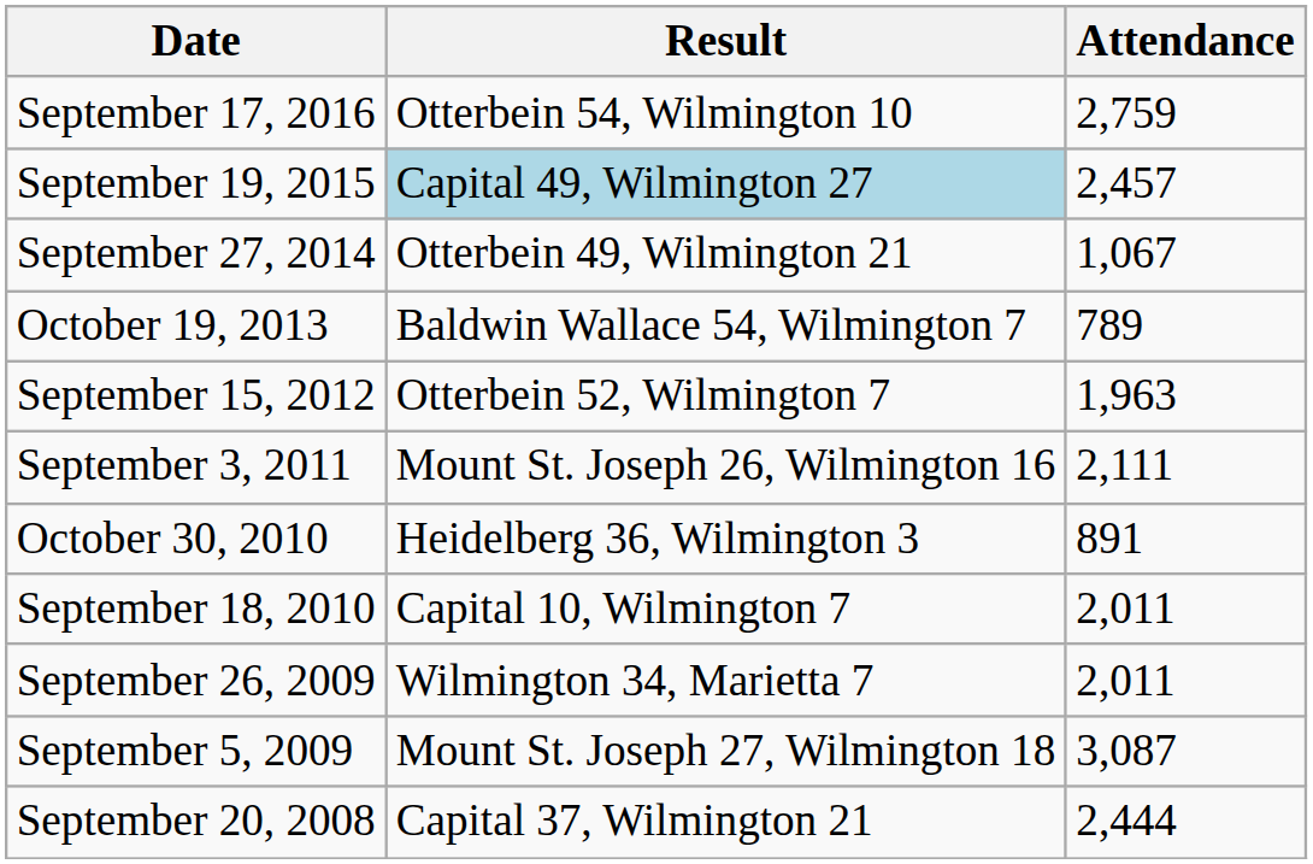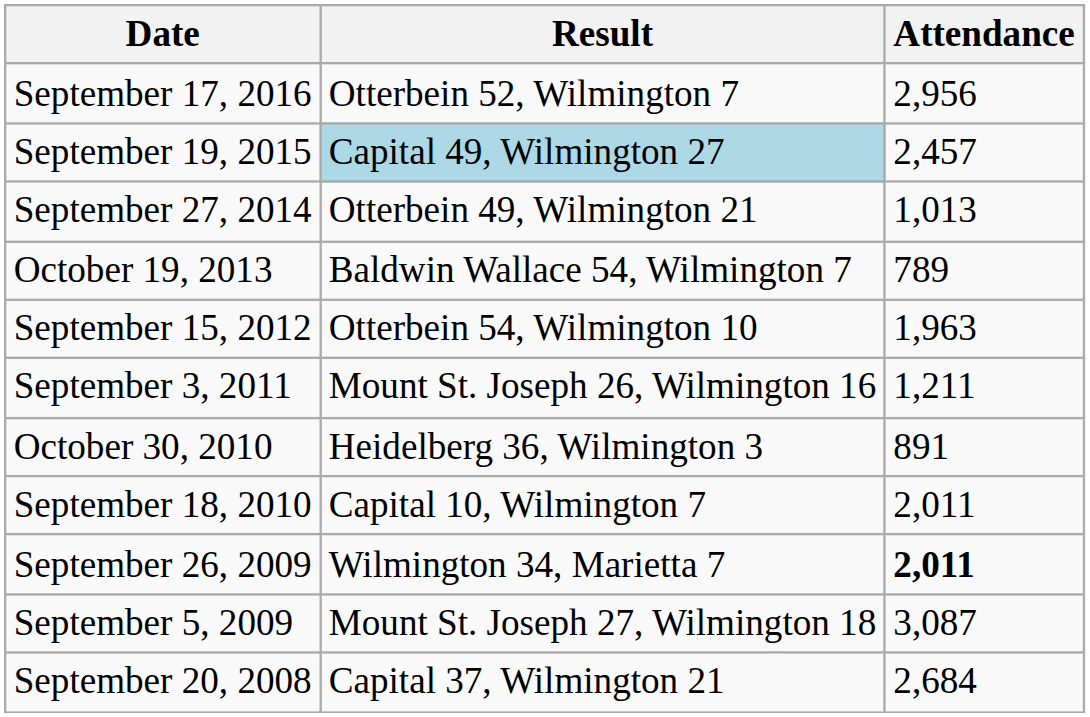September 17, 2016 | Result: Otterbein 54, Wilmington 10 -> Otterbein 52, Wilmington 7
September 17, 2016 | Attendance: 2,759 -> 2,956
September 27, 2014 | Attendance: 1,067 -> 1,013
September 15, 2012 | Result: Otterbein 52, Wilmington 7 -> Otterbein 54, Wilmington 10
September 3, 2011 | Attendance: 2,111 -> 1,211
September 26, 2009 | Attendance: normal -> bold
September 20, 2008 | Attendance: 2,444 -> 2,684
